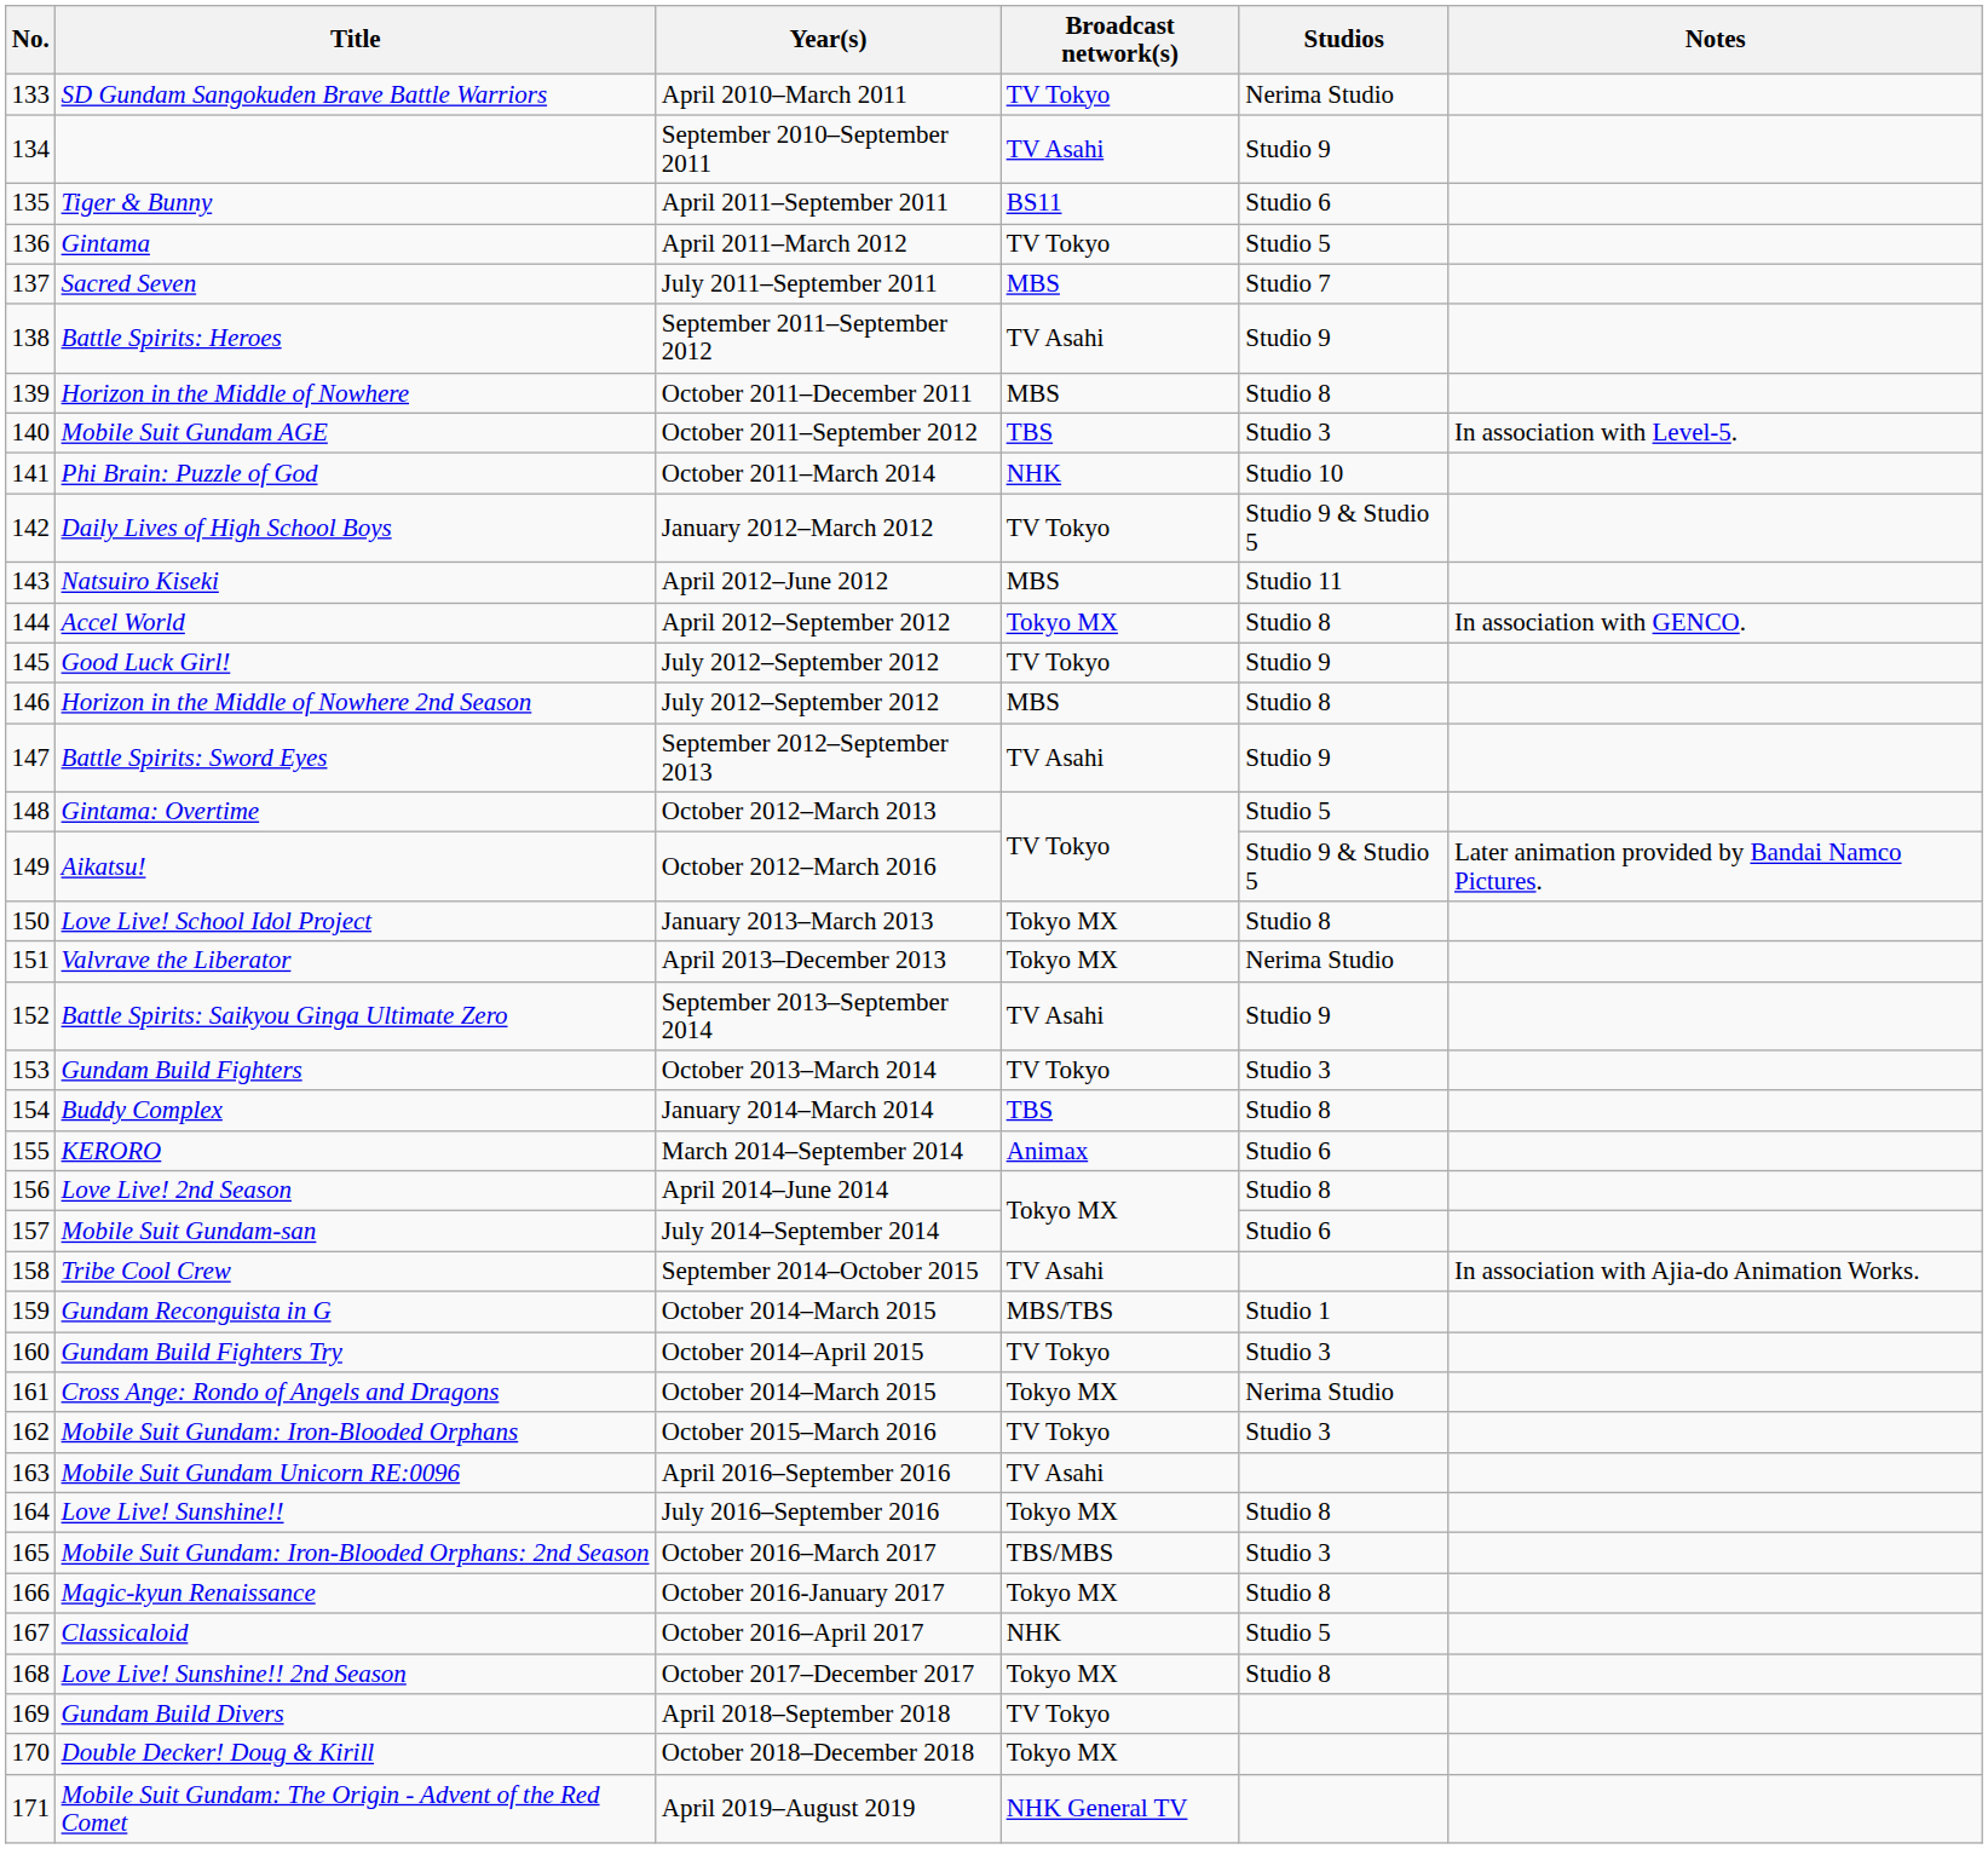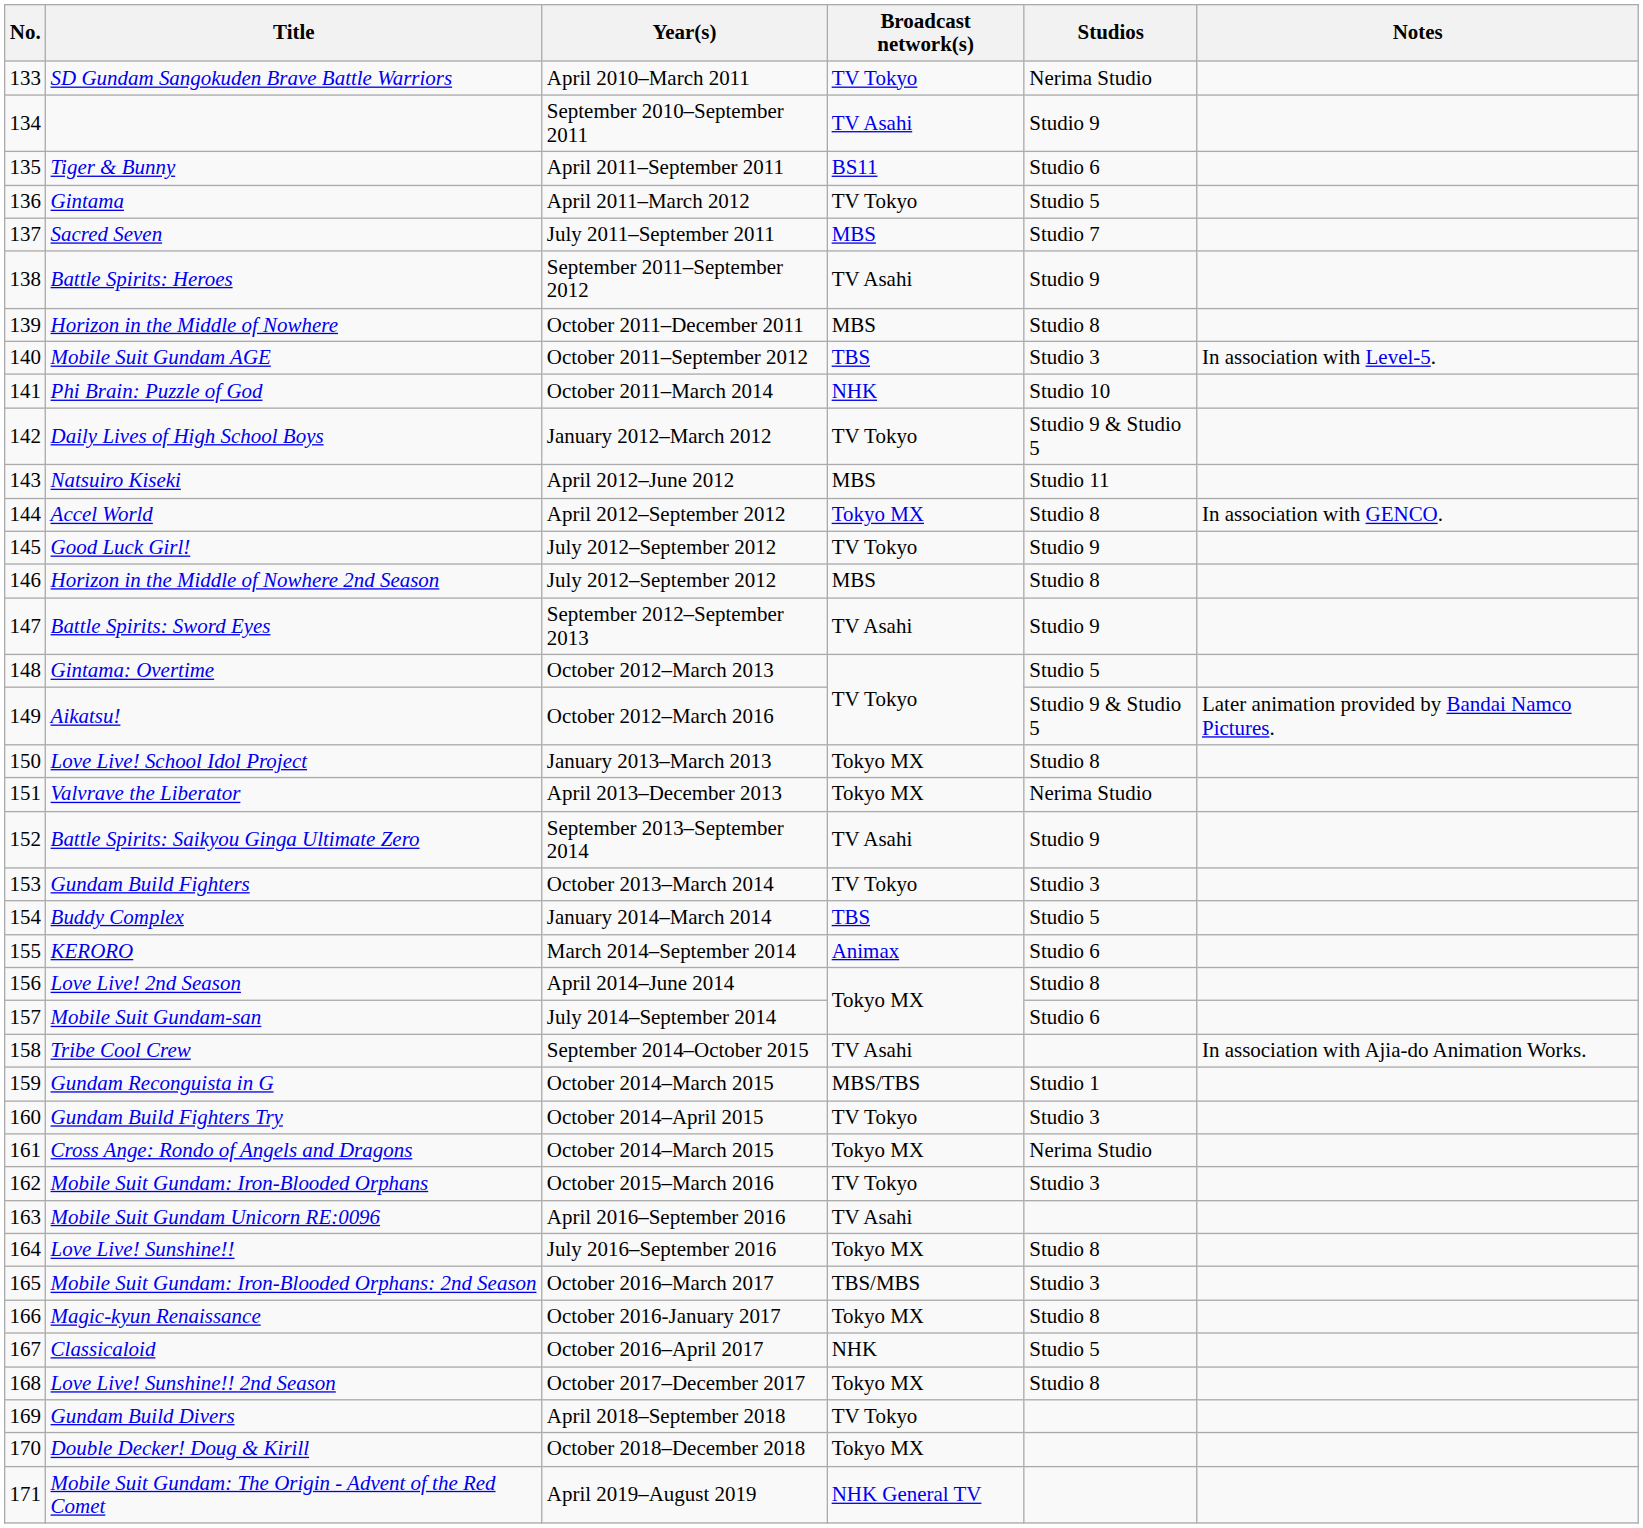Buddy Complex | Studios: Studio 8 -> Studio 5
